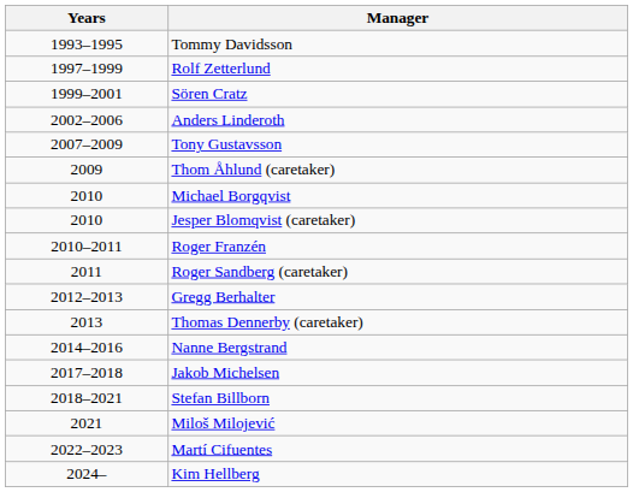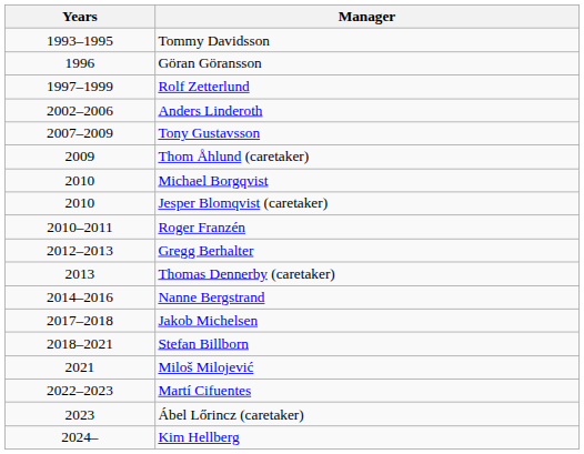+ row: 1996 | Göran Göransson
- row: 1999–2001 | Sören Cratz
- row: 2011 | Roger Sandberg (caretaker)
+ row: 2023 | Ábel Lőrincz (caretaker)
